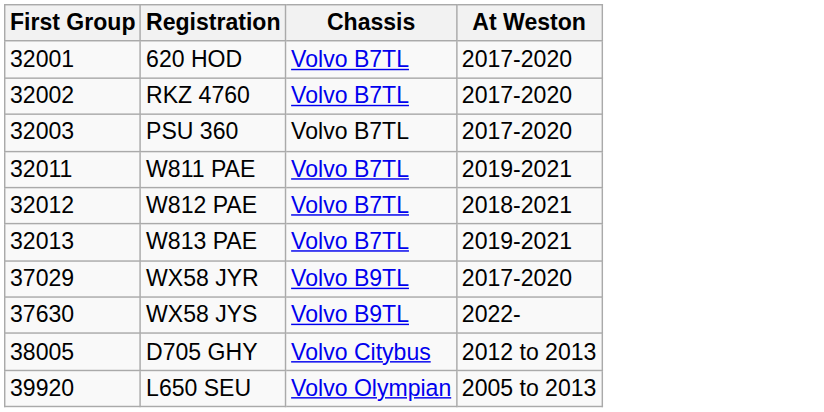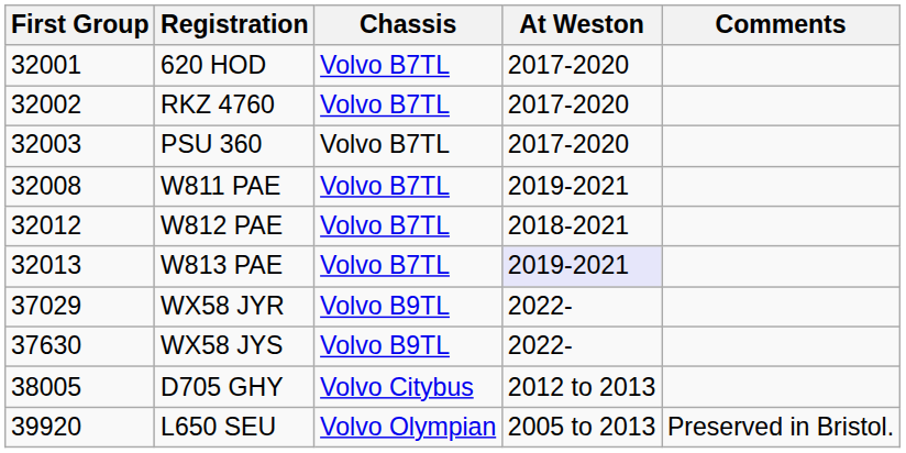+ column: Comments | Preserved in Bristol.
W811 PAE | First Group: 32011 -> 32008
W813 PAE | At Weston: no background -> lavender background
WX58 JYR | At Weston: 2017-2020 -> 2022-
